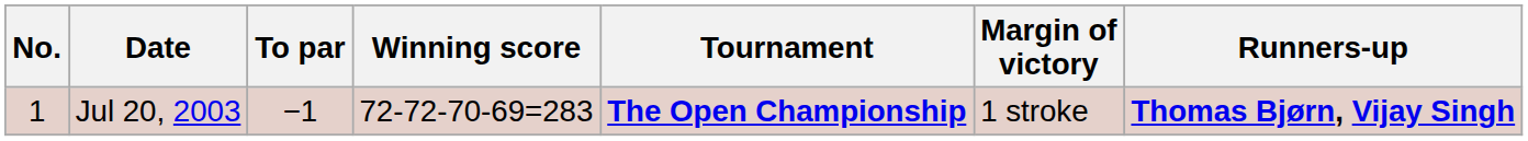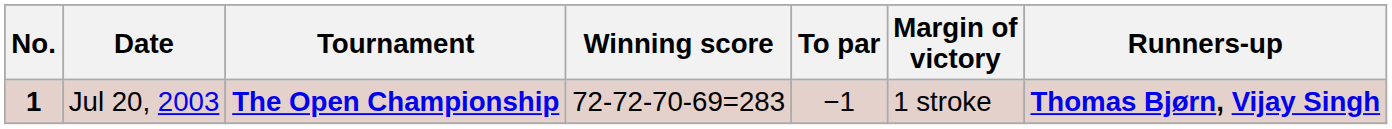columns swapped: Tournament <-> To par
Jul 20, 2003 | No.: normal -> bold
